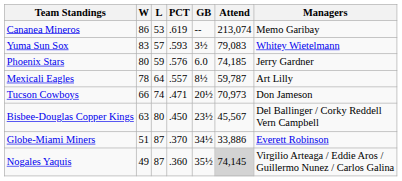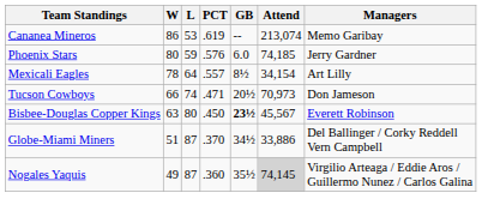- row: Yuma Sun Sox | 83 | 57 | .593 | 3½ | 79,083 | Whitey Wietelmann
Mexicali Eagles | Attend: 59,787 -> 34,154
Bisbee-Douglas Copper Kings | GB: normal -> bold
Bisbee-Douglas Copper Kings | Managers: Del Ballinger / Corky Reddell Vern Campbell -> Everett Robinson
Globe-Miami Miners | Managers: Everett Robinson -> Del Ballinger / Corky Reddell Vern Campbell
